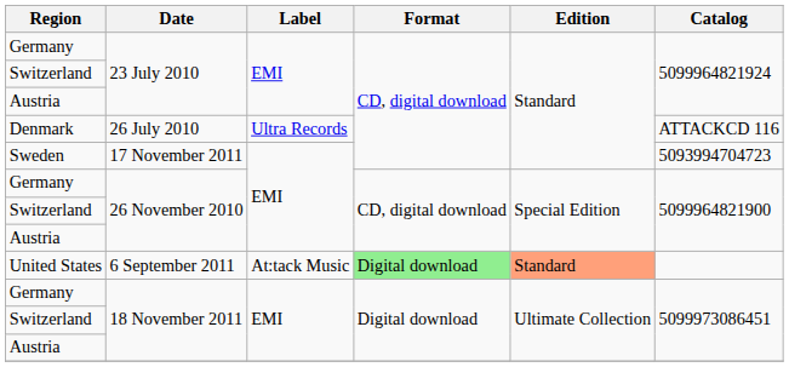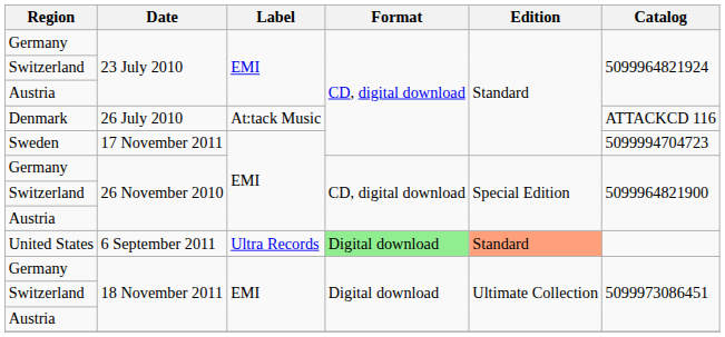Denmark | Label: Ultra Records -> At:tack Music
Sweden | Catalog: 5093994704723 -> 5099994704723
United States | Label: At:tack Music -> Ultra Records
